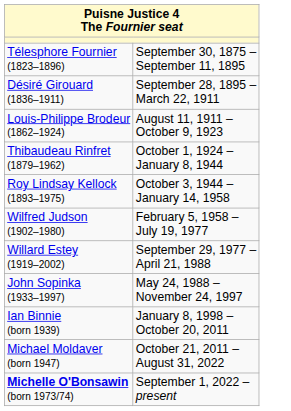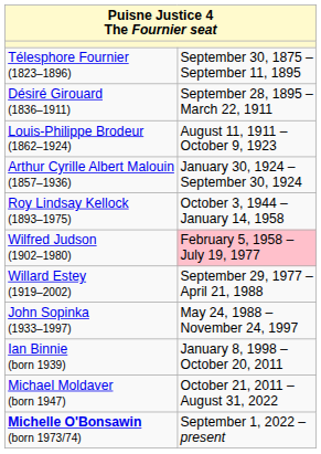+ row: Arthur Cyrille Albert Malouin (1857–1936) | January 30, 1924 – September 30, 1924
- row: Thibaudeau Rinfret (1879–1962) | October 1, 1924 – January 8, 1944
Wilfred Judson (1902–1980) | column 2: no background -> pink background
